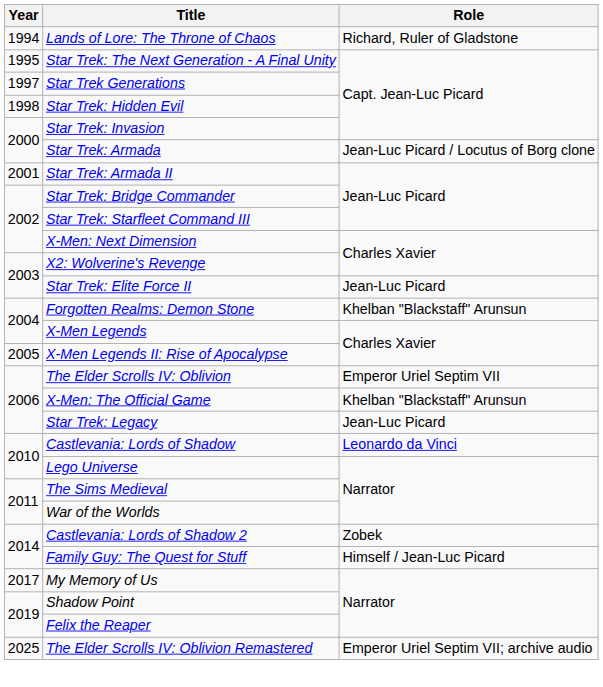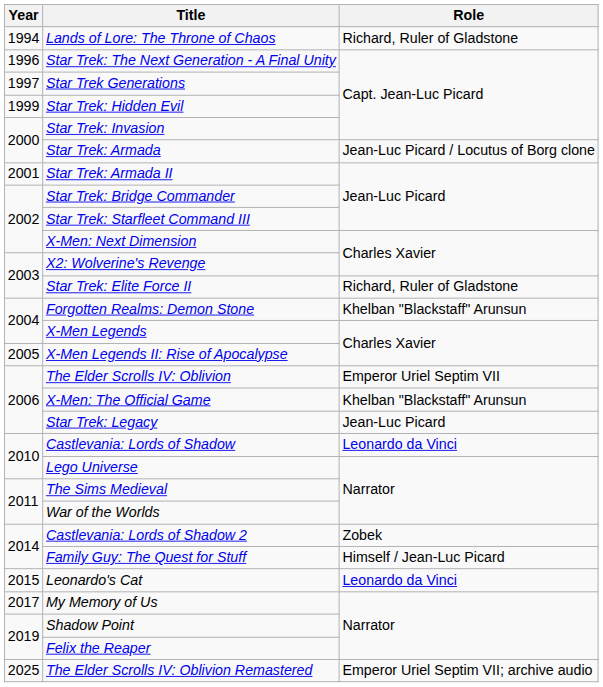Star Trek: The Next Generation - A Final Unity | Year: 1995 -> 1996
Star Trek: Hidden Evil | Year: 1998 -> 1999
Star Trek: Elite Force II | Role: Jean-Luc Picard -> Richard, Ruler of Gladstone
+ row: 2015 | Leonardo's Cat | Leonardo da Vinci
